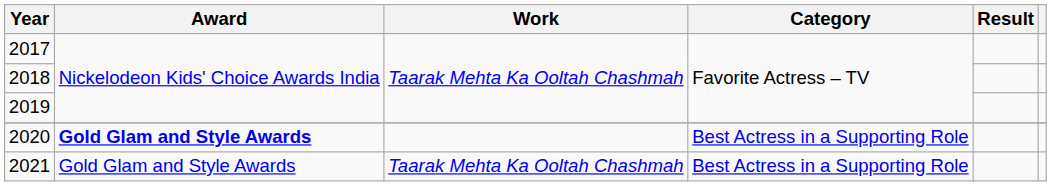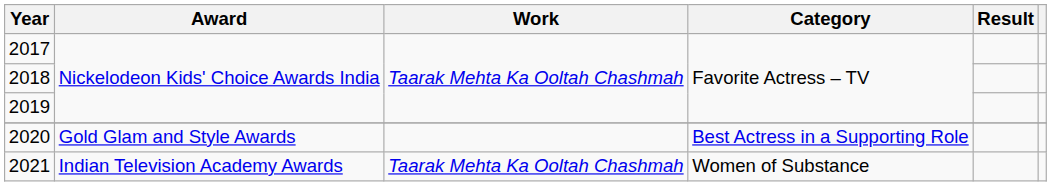2020 | Award: bold -> normal
2021 | Award: Gold Glam and Style Awards -> Indian Television Academy Awards
2021 | Category: Best Actress in a Supporting Role -> Women of Substance
